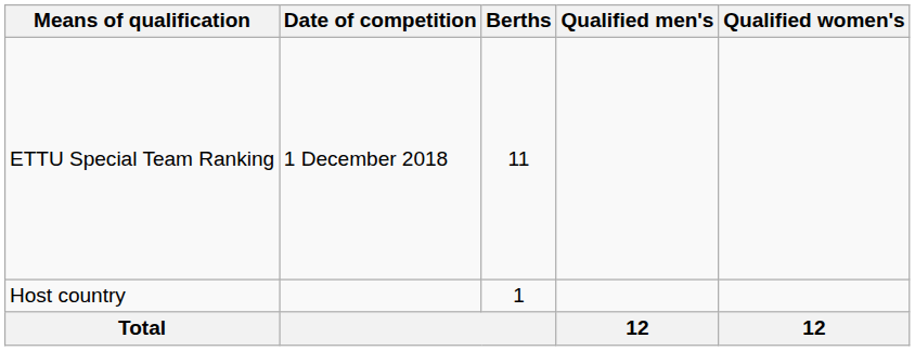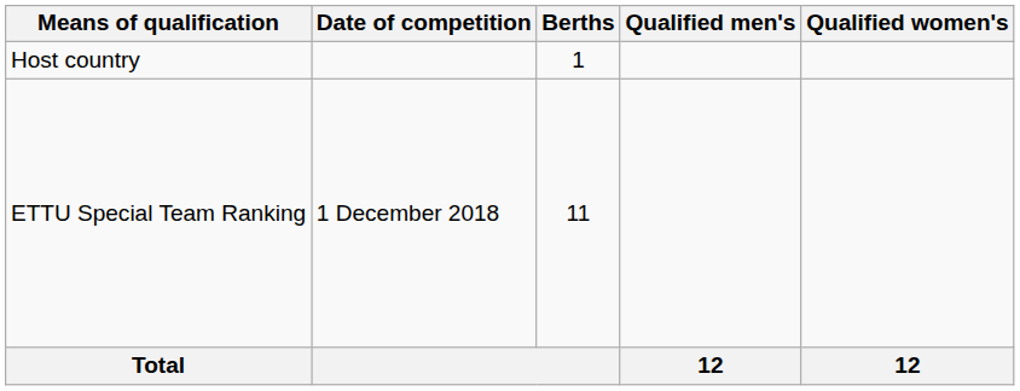rows swapped: Host country <-> ETTU Special Team Ranking
